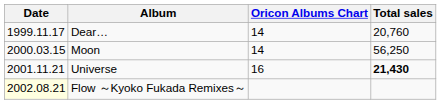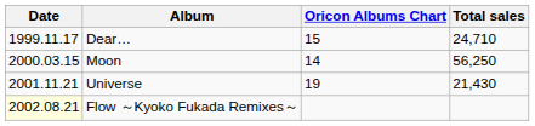Dear… | Oricon Albums Chart: 14 -> 15
Dear… | Total sales: 20,760 -> 24,710
Universe | Oricon Albums Chart: 16 -> 19
Universe | Total sales: bold -> normal
